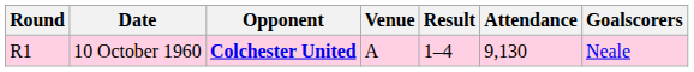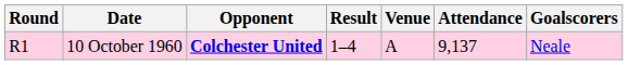columns swapped: Venue <-> Result
10 October 1960 | Attendance: 9,130 -> 9,137
